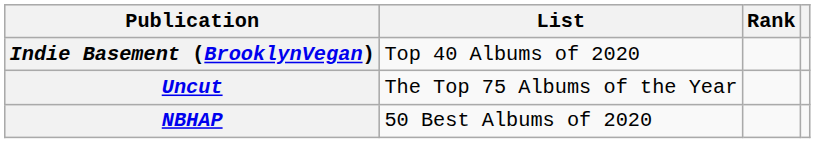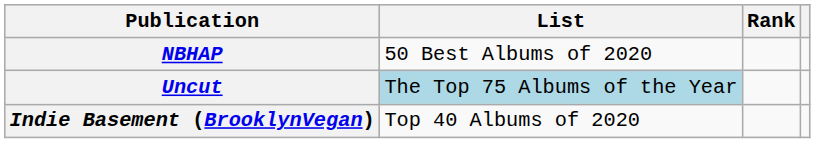rows swapped: NBHAP <-> Indie Basement (BrooklynVegan)
Uncut | List: no background -> lightblue background
